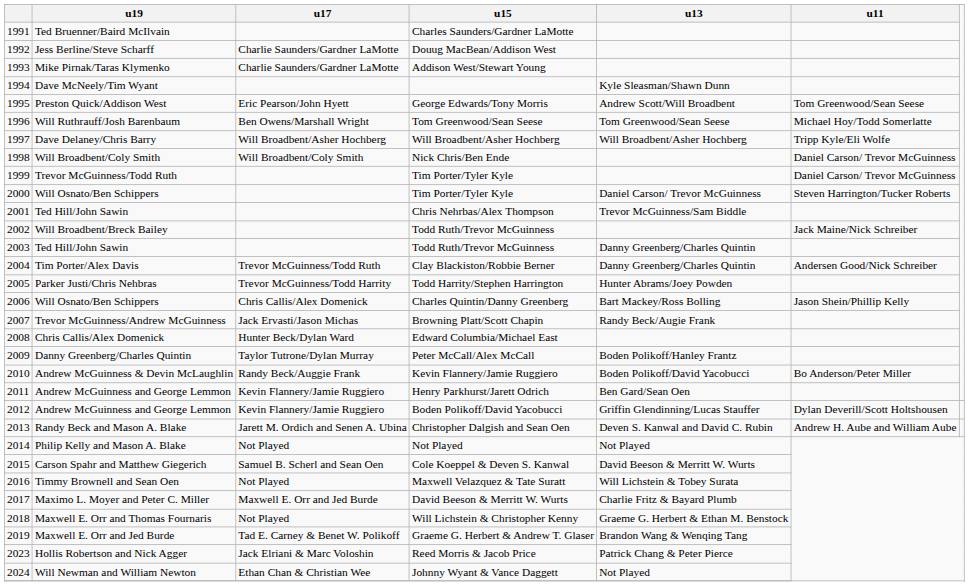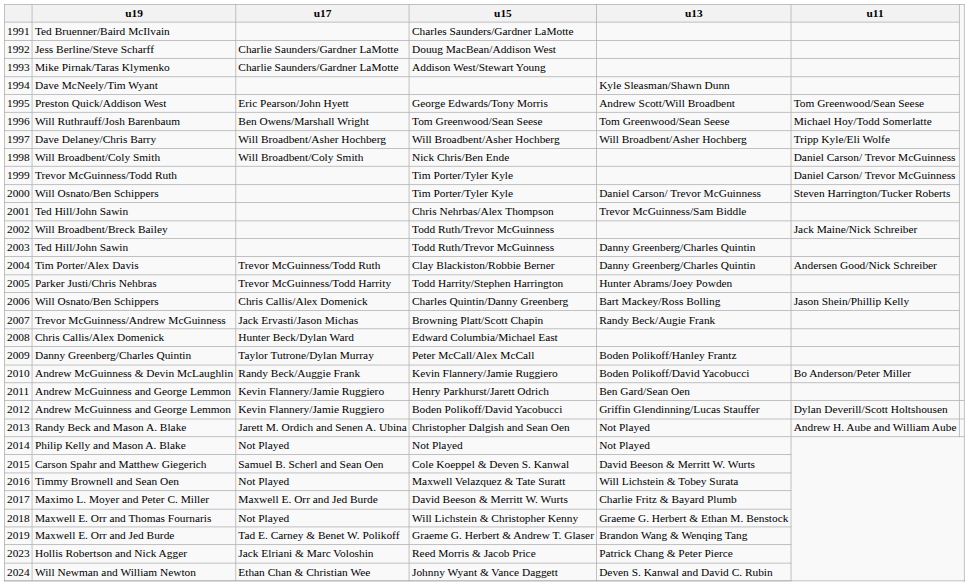Christopher Dalgish and Sean Oen | u13: Deven S. Kanwal and David C. Rubin -> Not Played
Johnny Wyant & Vance Daggett | u13: Not Played -> Deven S. Kanwal and David C. Rubin
